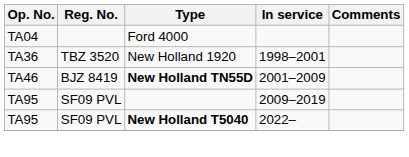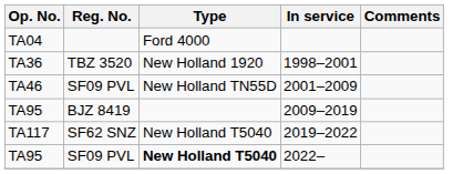2001–2009 | Reg. No.: BJZ 8419 -> SF09 PVL
2001–2009 | Type: bold -> normal
2009–2019 | Reg. No.: SF09 PVL -> BJZ 8419
+ row: TA117 | SF62 SNZ | New Holland T5040 | 2019–2022
